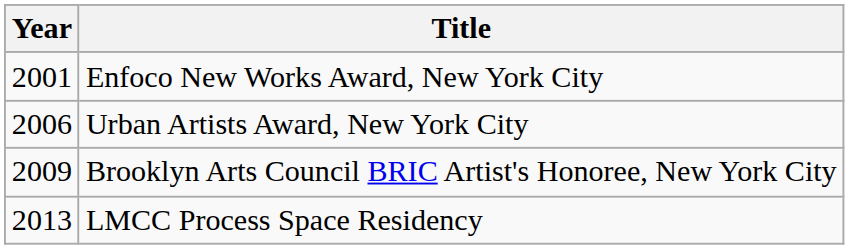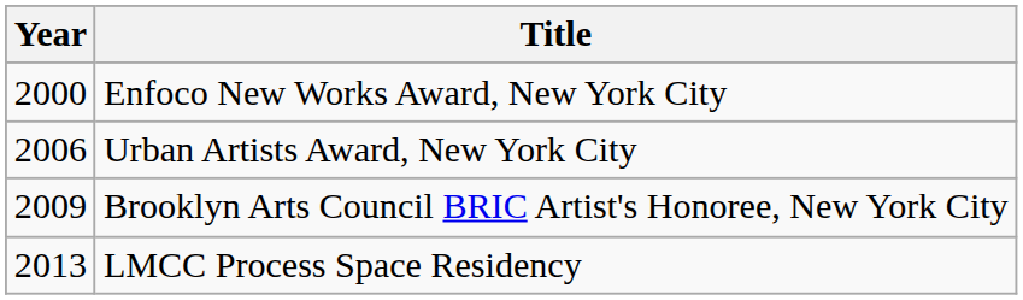Enfoco New Works Award, New York City | Year: 2001 -> 2000
